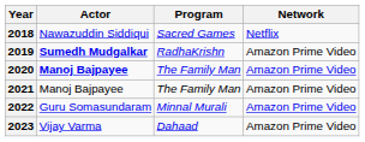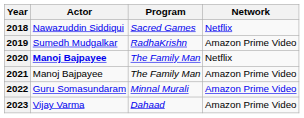2019 | Actor: bold -> normal
2020 | Network: Amazon Prime Video -> Netflix
